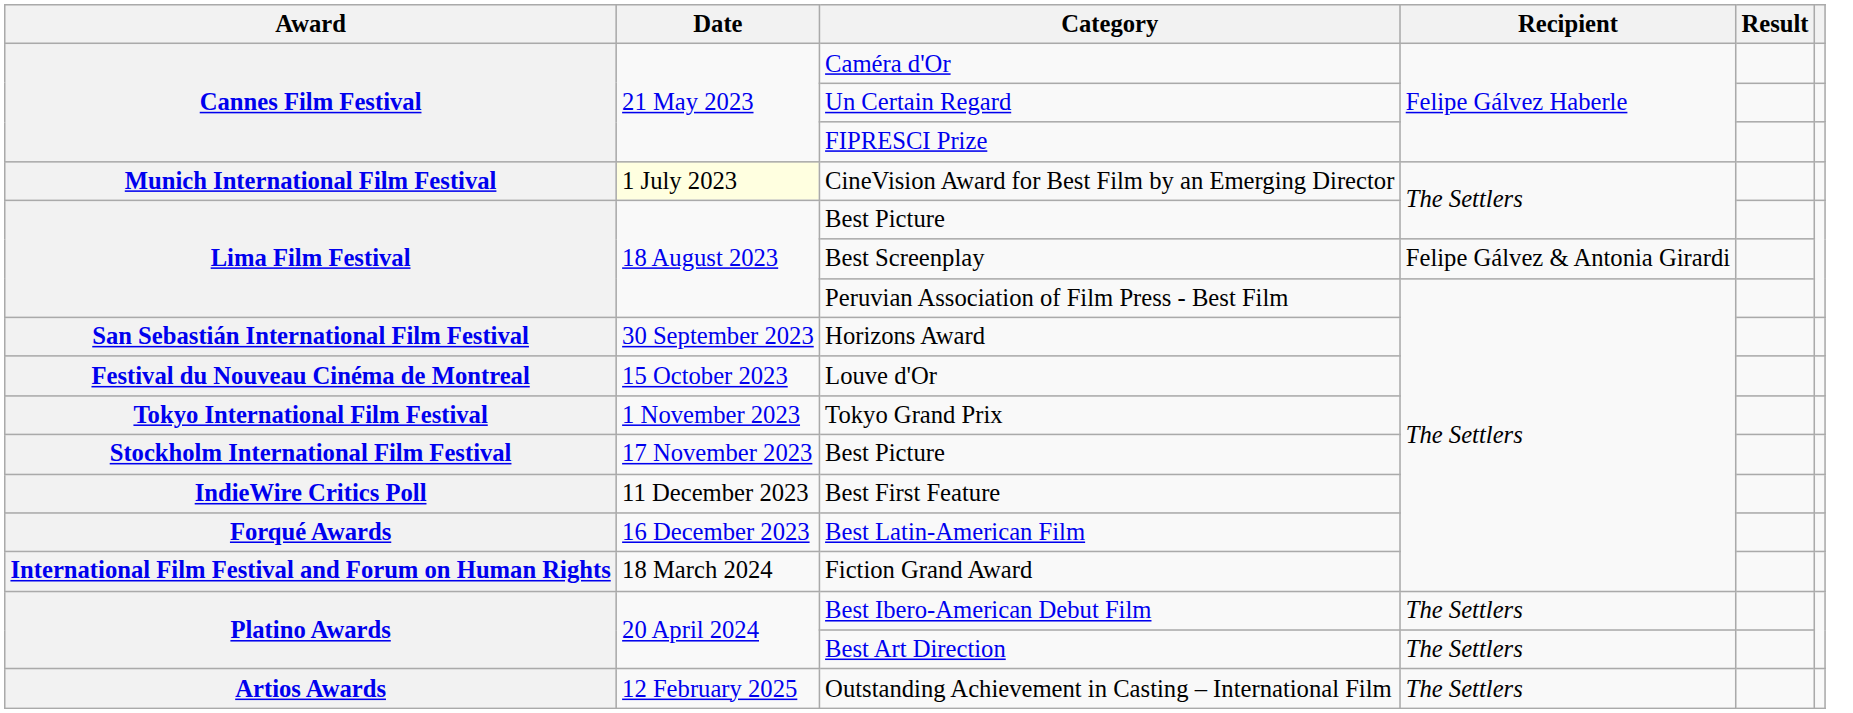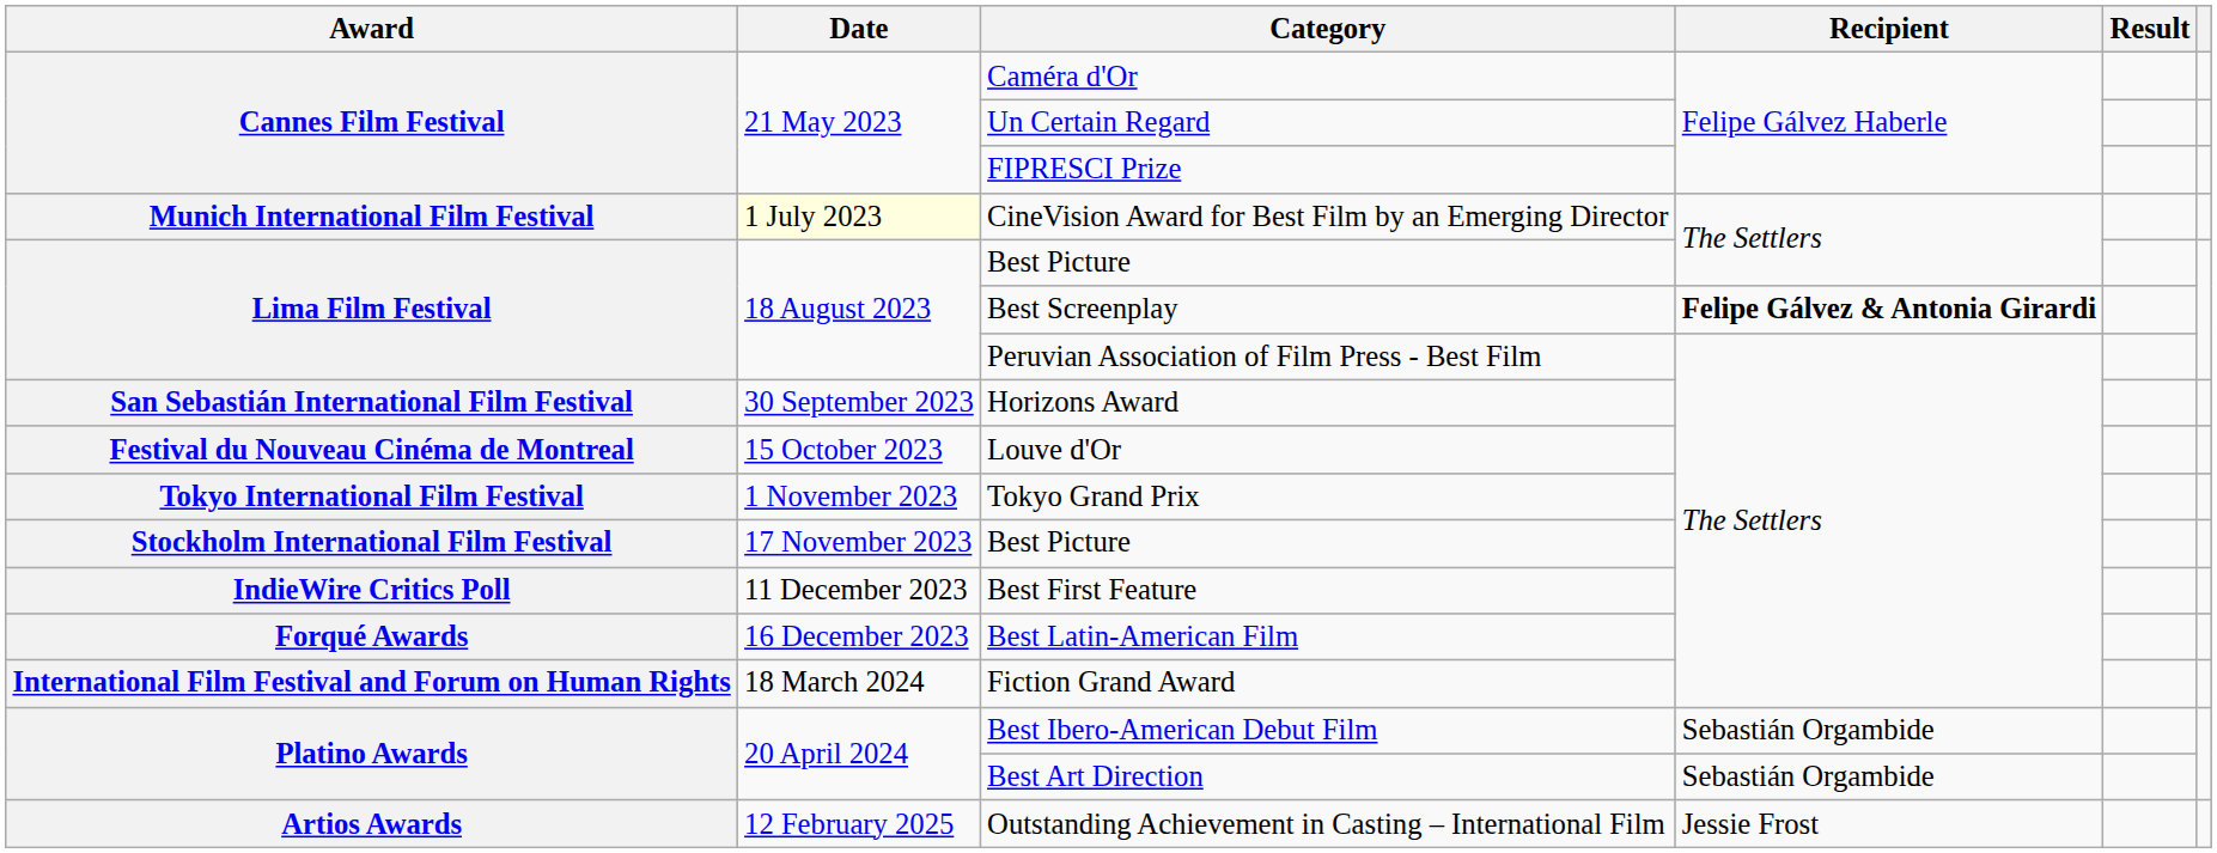Best Screenplay | Recipient: normal -> bold
Best Ibero-American Debut Film | Recipient: The Settlers -> Sebastián Orgambide
Best Art Direction | Recipient: The Settlers -> Sebastián Orgambide
Outstanding Achievement in Casting – International Film | Recipient: The Settlers -> Jessie Frost
